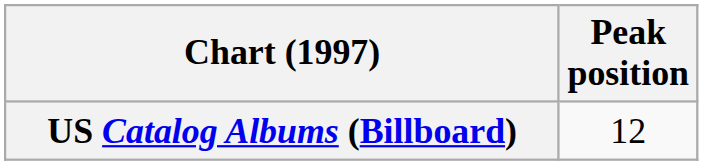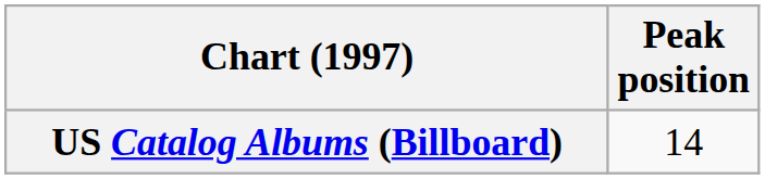US Catalog Albums (Billboard) | Peak position: 12 -> 14
